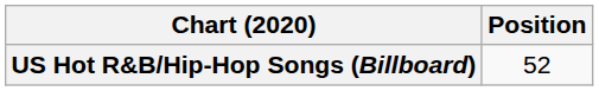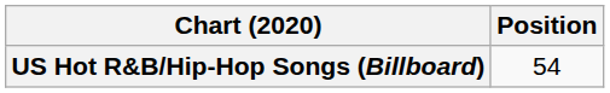US Hot R&B/Hip-Hop Songs (Billboard) | Position: 52 -> 54
